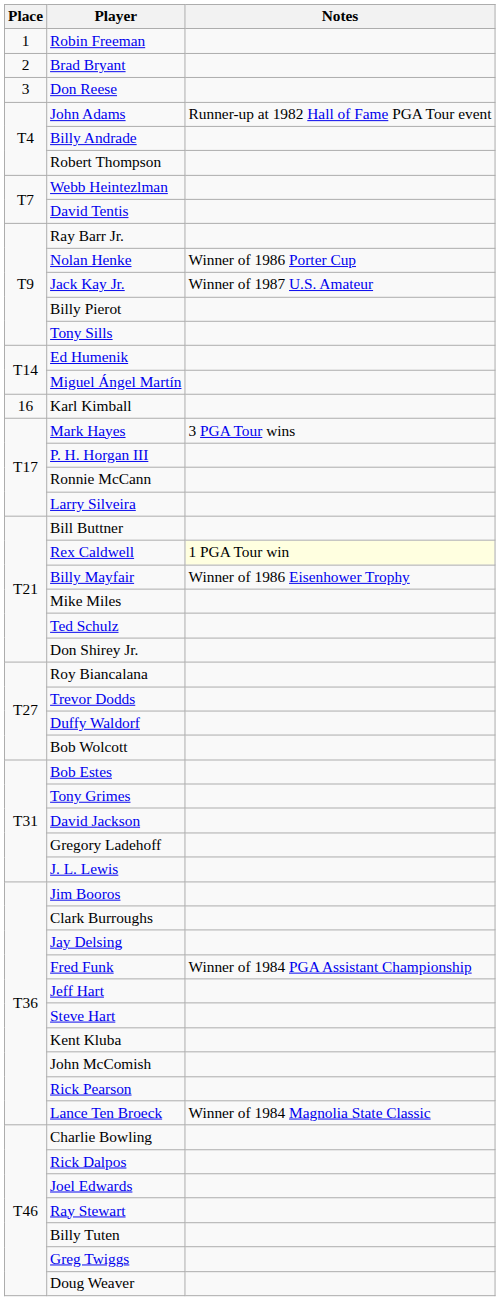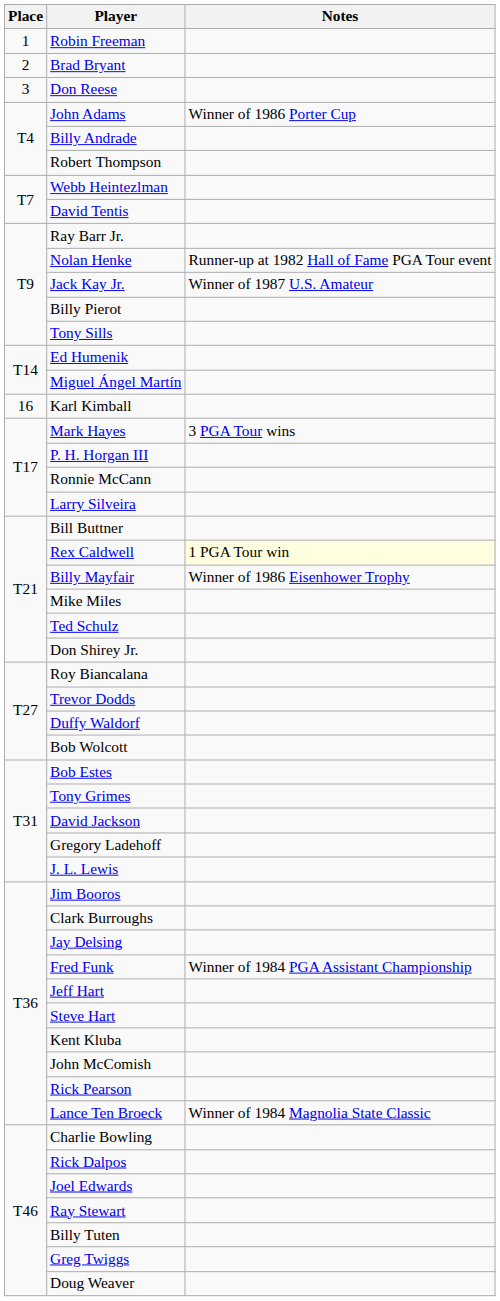John Adams | Notes: Runner-up at 1982 Hall of Fame PGA Tour event -> Winner of 1986 Porter Cup
Nolan Henke | Notes: Winner of 1986 Porter Cup -> Runner-up at 1982 Hall of Fame PGA Tour event
